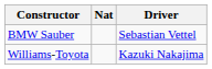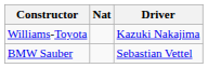rows swapped: BMW Sauber <-> Williams-Toyota
